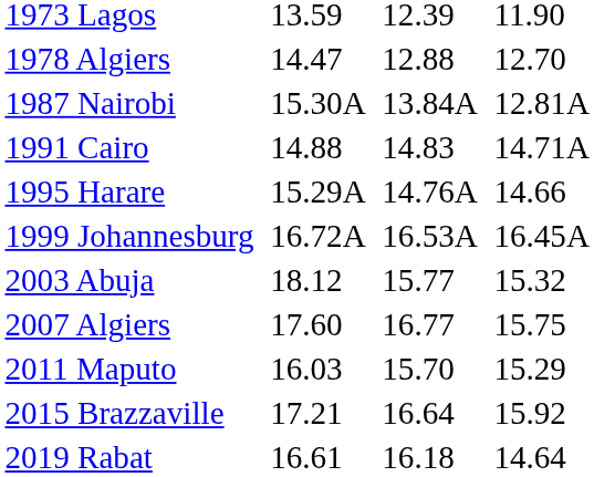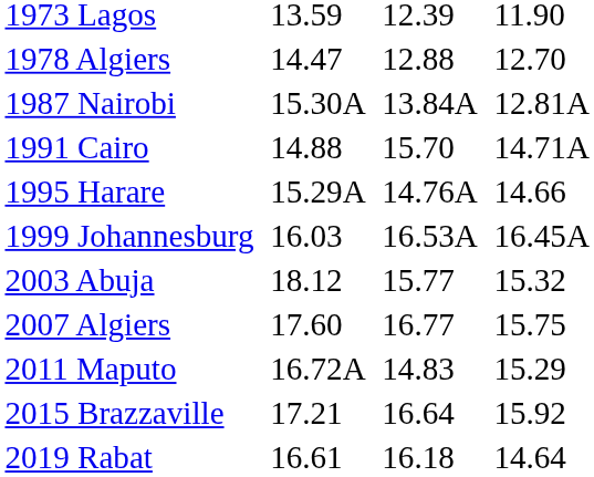1991 Cairo | column 5: 14.83 -> 15.70
1999 Johannesburg | column 3: 16.72A -> 16.03
2011 Maputo | column 3: 16.03 -> 16.72A
2011 Maputo | column 5: 15.70 -> 14.83
